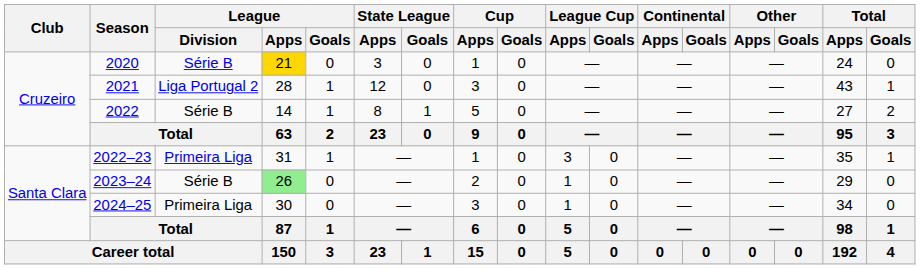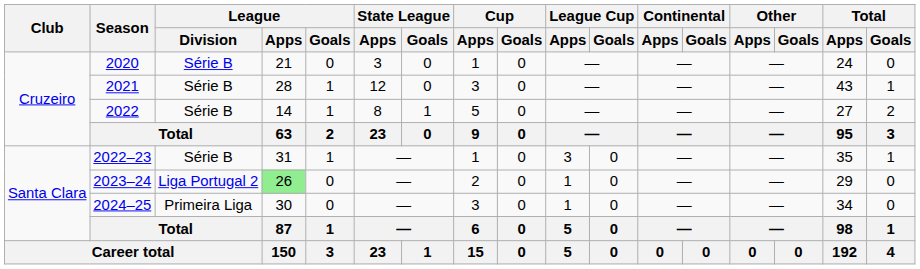2020 | League / Apps: gold background -> no background
2021 | League / Division: Liga Portugal 2 -> Série B
2022–23 | League / Division: Primeira Liga -> Série B
2023–24 | League / Division: Série B -> Liga Portugal 2
